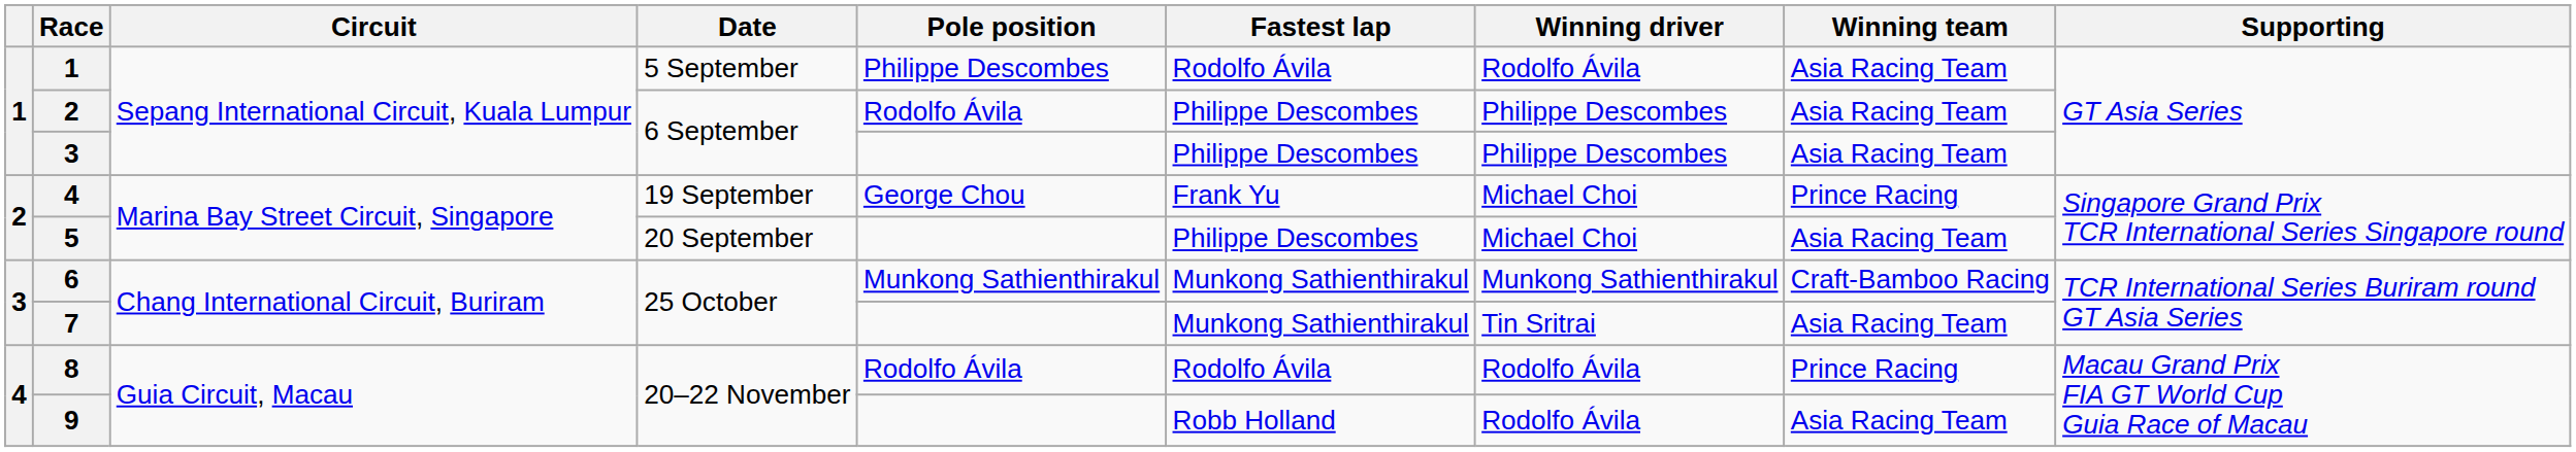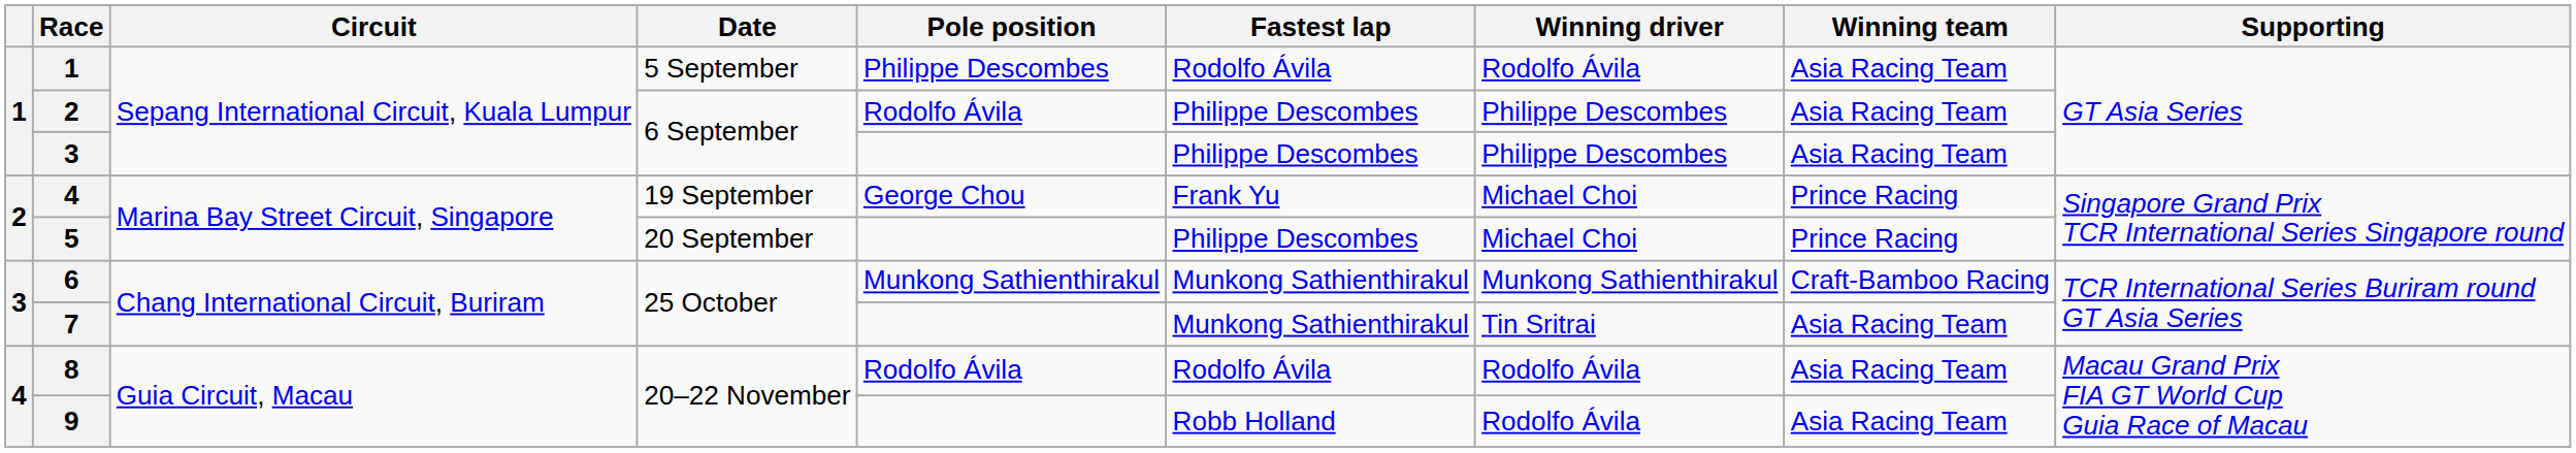5 | Winning team: Asia Racing Team -> Prince Racing
8 | Winning team: Prince Racing -> Asia Racing Team
